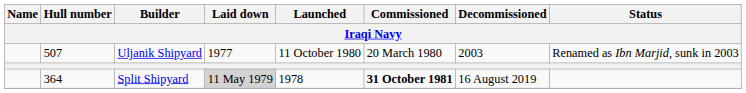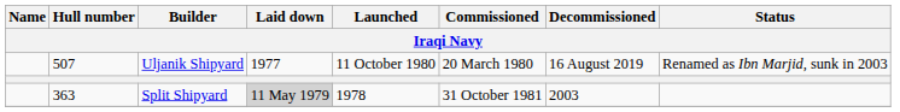Uljanik Shipyard | Decommissioned: 2003 -> 16 August 2019
Split Shipyard | Hull number: 364 -> 363
Split Shipyard | Commissioned: bold -> normal
Split Shipyard | Decommissioned: 16 August 2019 -> 2003
